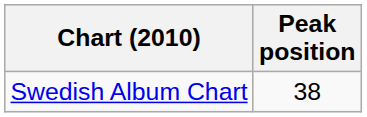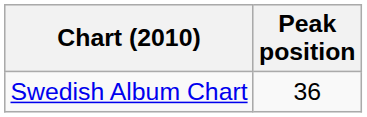Swedish Album Chart | Peak position: 38 -> 36
